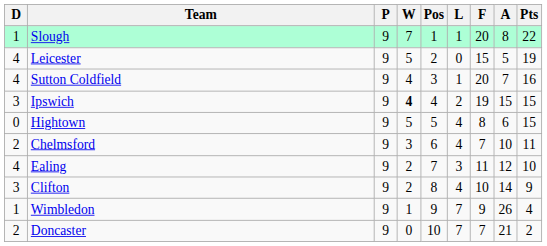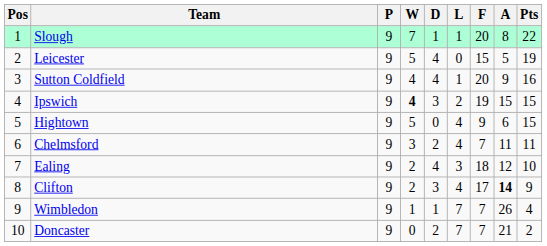columns swapped: Pos <-> D
Sutton Coldfield | A: 7 -> 9
Hightown | F: 8 -> 9
Chelmsford | A: 10 -> 11
Ealing | F: 11 -> 18
Clifton | F: 10 -> 17
Clifton | A: normal -> bold
Wimbledon | F: 9 -> 7
